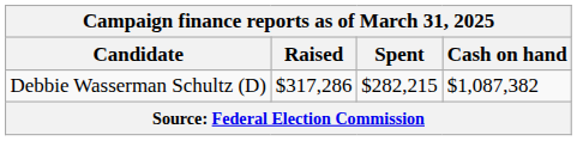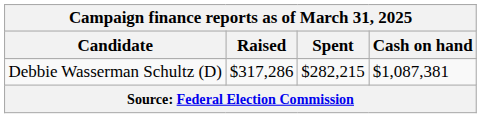Debbie Wasserman Schultz (D) | Cash on hand: $1,087,382 -> $1,087,381
